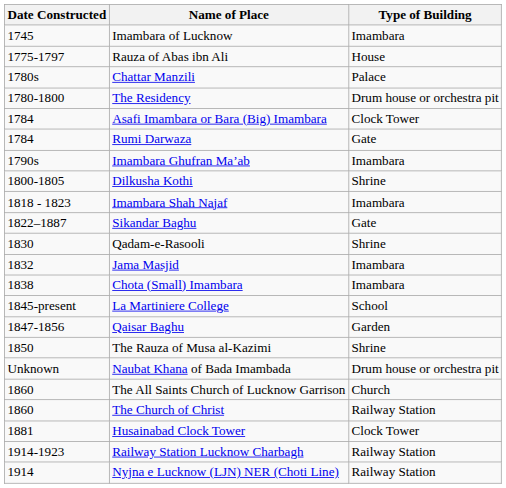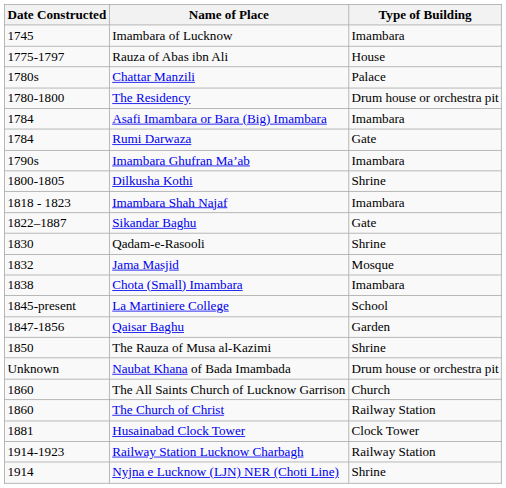Asafi Imambara or Bara (Big) Imambara | Type of Building: Clock Tower -> Imambara
Jama Masjid | Type of Building: Imambara -> Mosque
Nyjna e Lucknow (LJN) NER (Choti Line) | Type of Building: Railway Station -> Shrine
